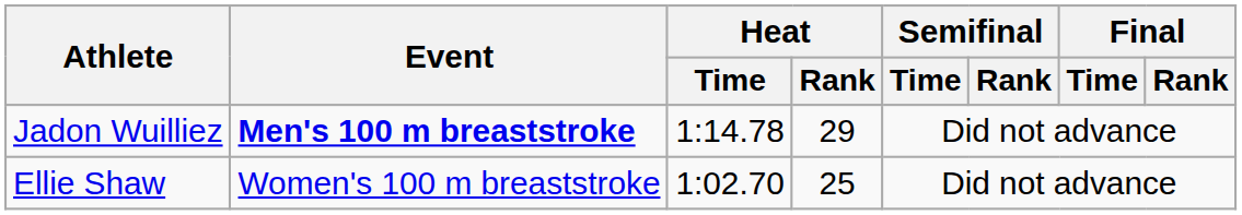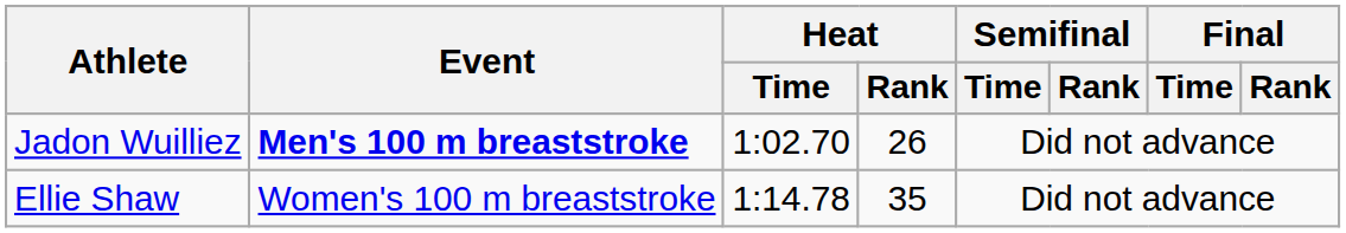Jadon Wuilliez | Heat / Time: 1:14.78 -> 1:02.70
Jadon Wuilliez | Heat / Rank: 29 -> 26
Ellie Shaw | Heat / Time: 1:02.70 -> 1:14.78
Ellie Shaw | Heat / Rank: 25 -> 35
